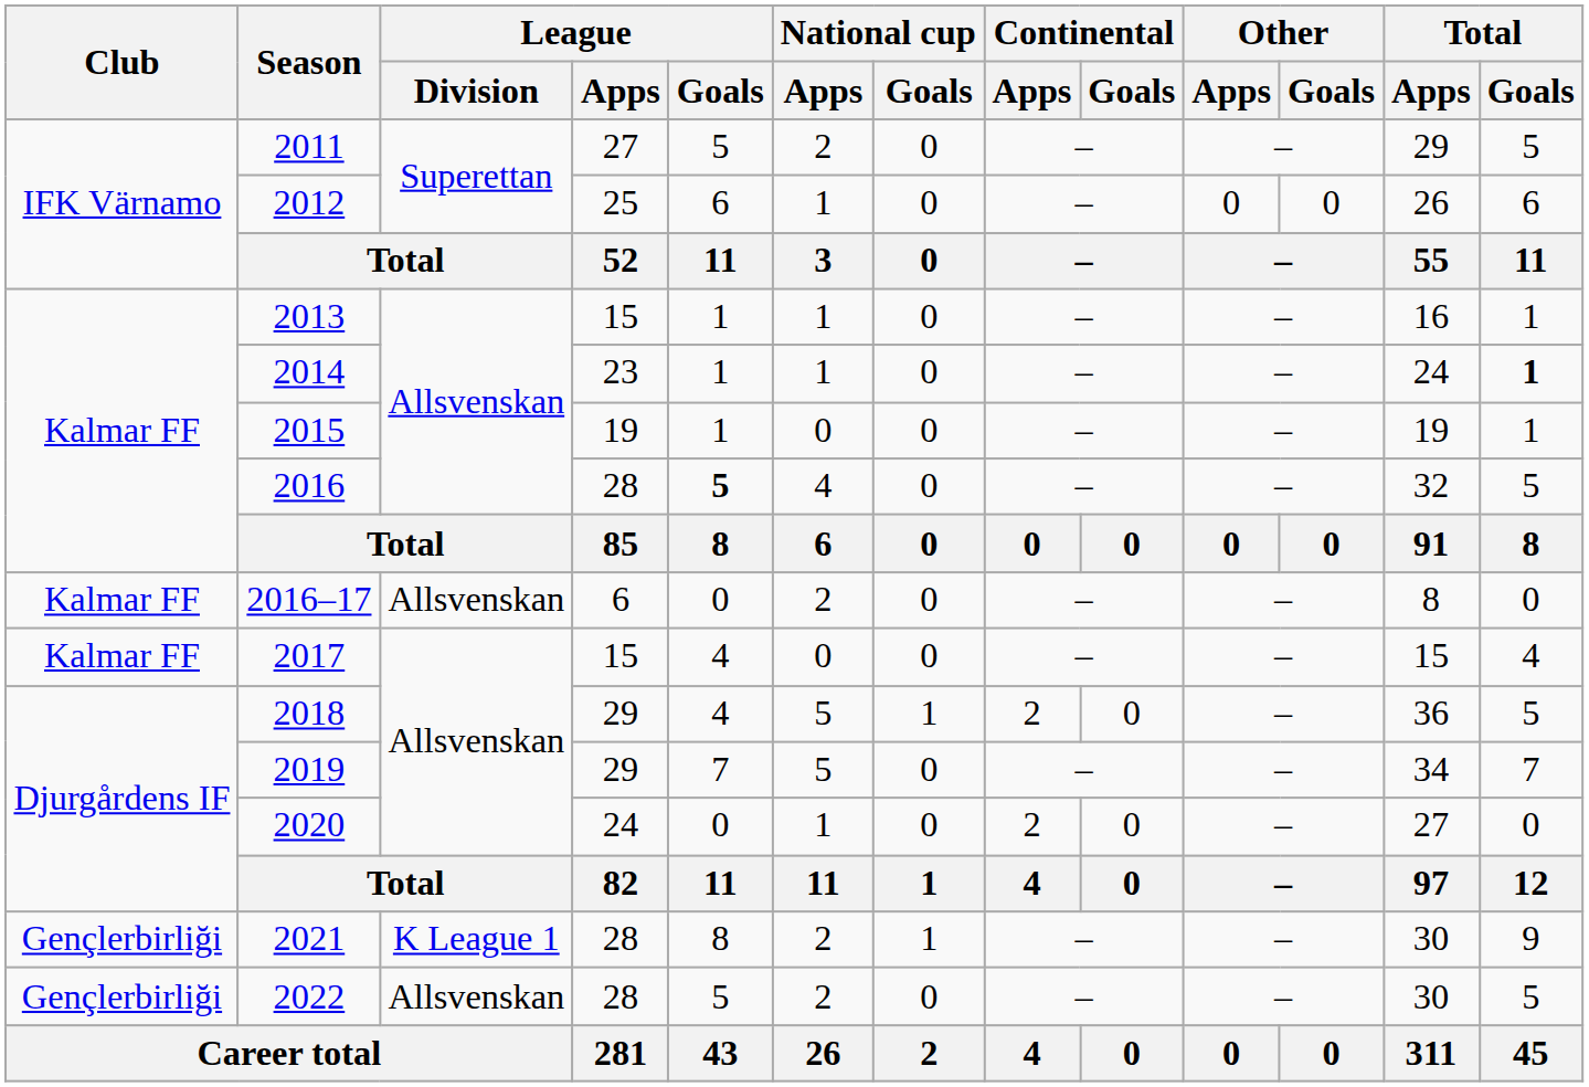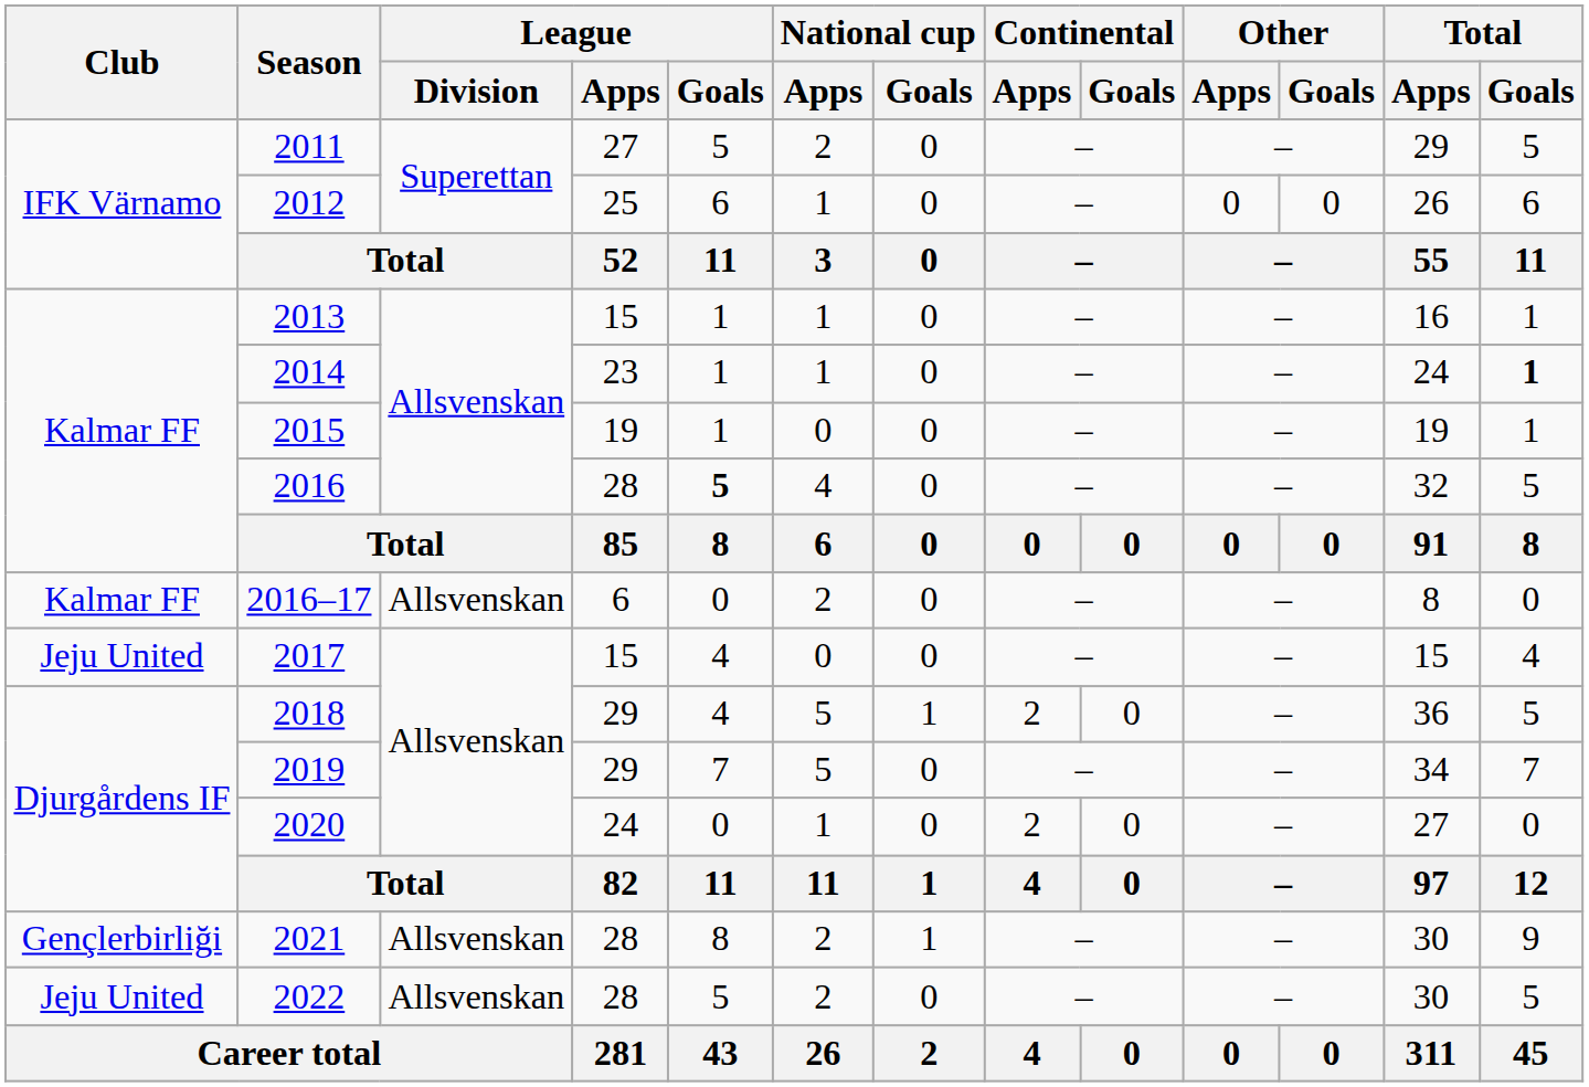2017 | Club: Kalmar FF -> Jeju United
2021 | League / Division: K League 1 -> Allsvenskan
2022 | Club: Gençlerbirliği -> Jeju United
